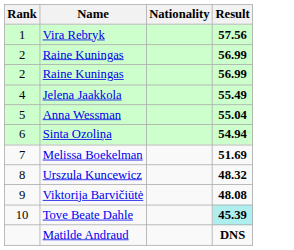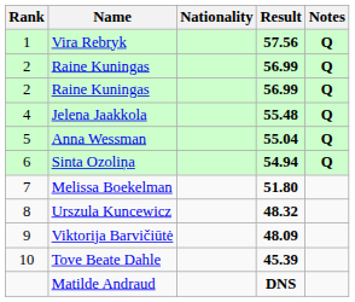+ column: Notes | Q | Q | Q | Q | Q | Q
Jelena Jaakkola | Result: 55.49 -> 55.48
Melissa Boekelman | Result: 51.69 -> 51.80
Viktorija Barvičiūtė | Result: 48.08 -> 48.09
Tove Beate Dahle | Result: paleturquoise background -> no background
